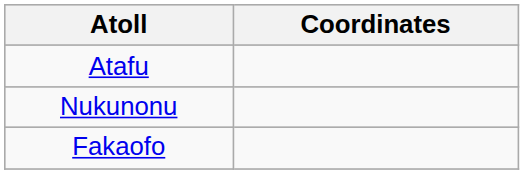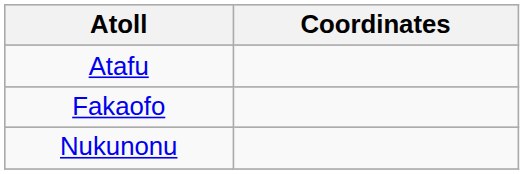rows swapped: Nukunonu <-> Fakaofo
